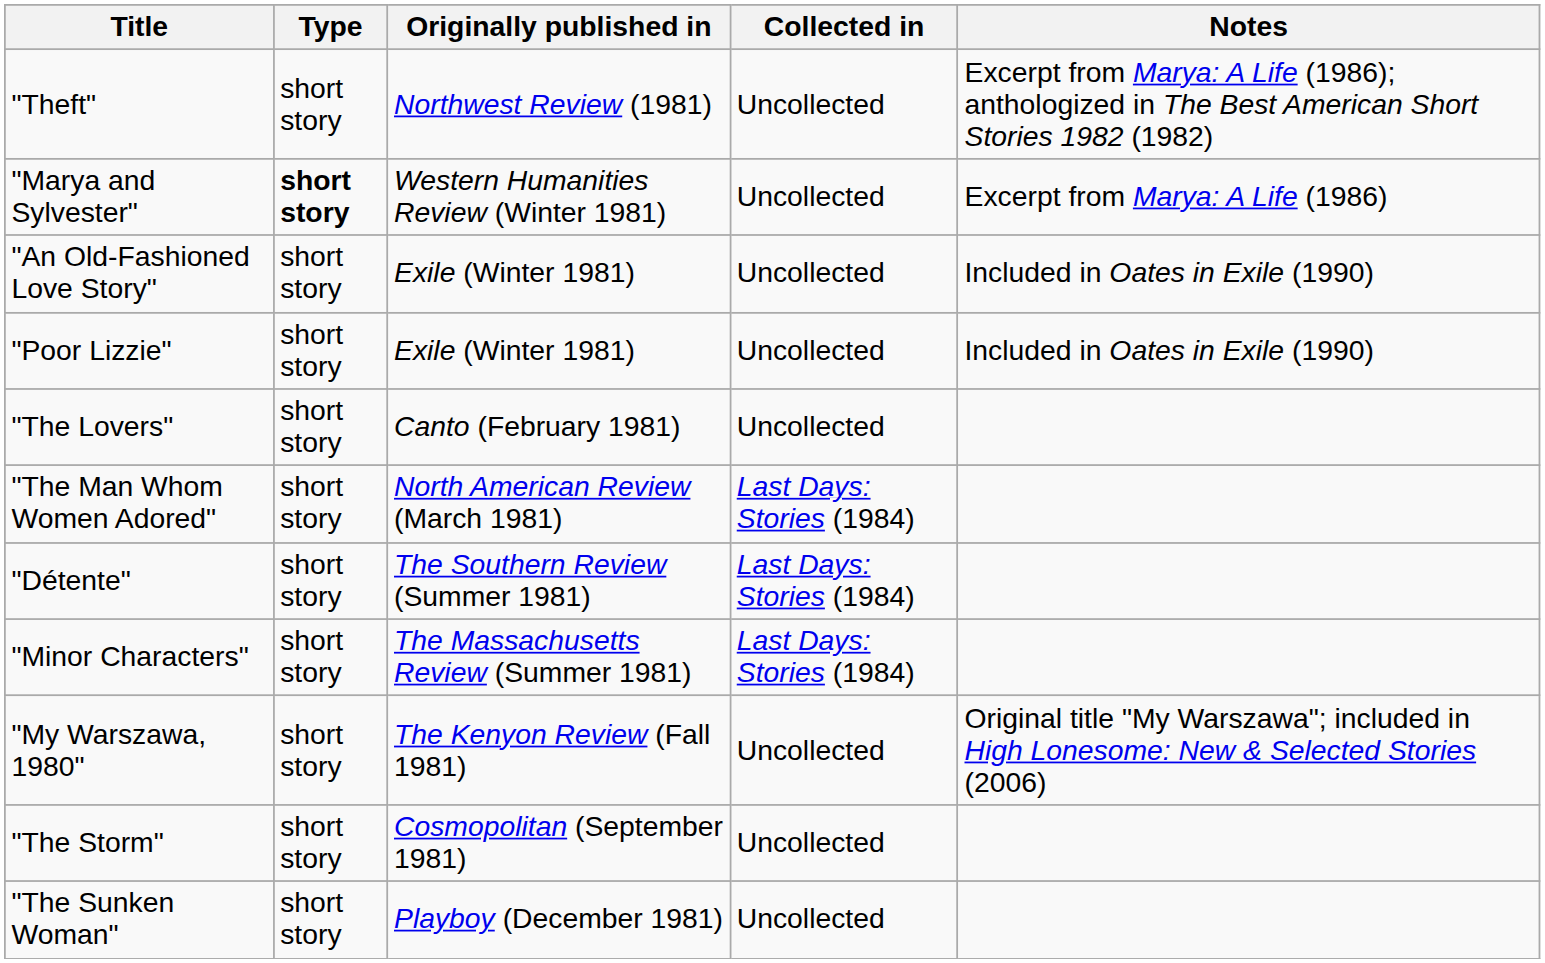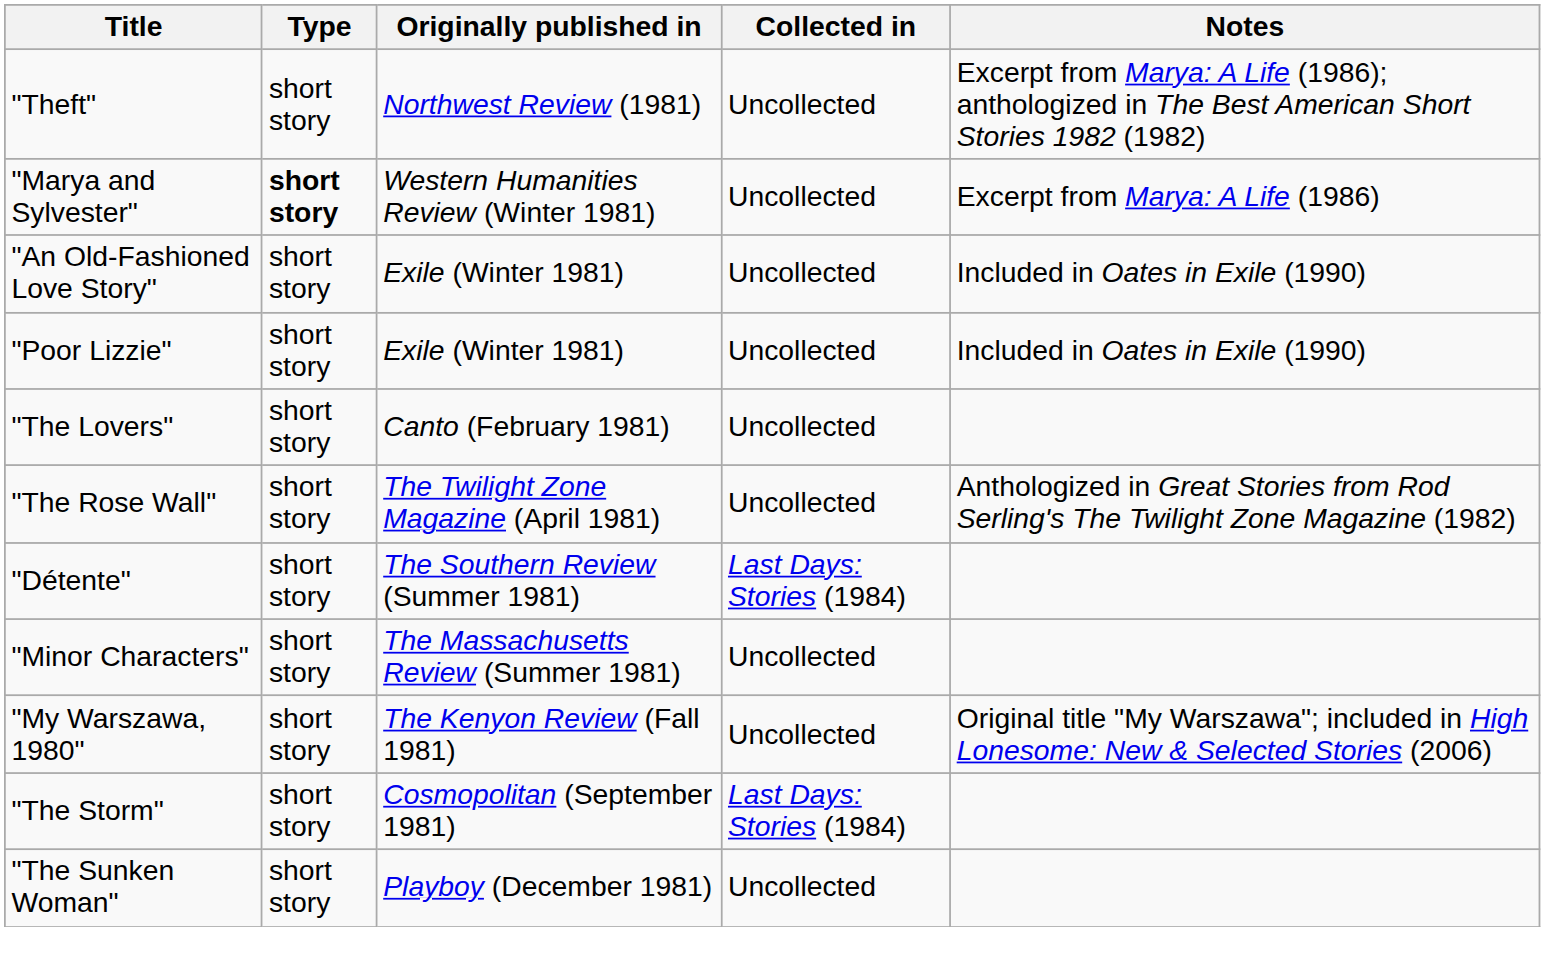- row: "The Man Whom Women Adored" | short story | North American Review (March 1981) | Last Days: Stories (1984)
+ row: "The Rose Wall" | short story | The Twilight Zone Magazine (April 1981) | Uncollected | Anthologized in Great Stories from Rod Serling's The Twilight Zone Magazine (1982)
"Minor Characters" | Collected in: Last Days: Stories (1984) -> Uncollected
"The Storm" | Collected in: Uncollected -> Last Days: Stories (1984)
